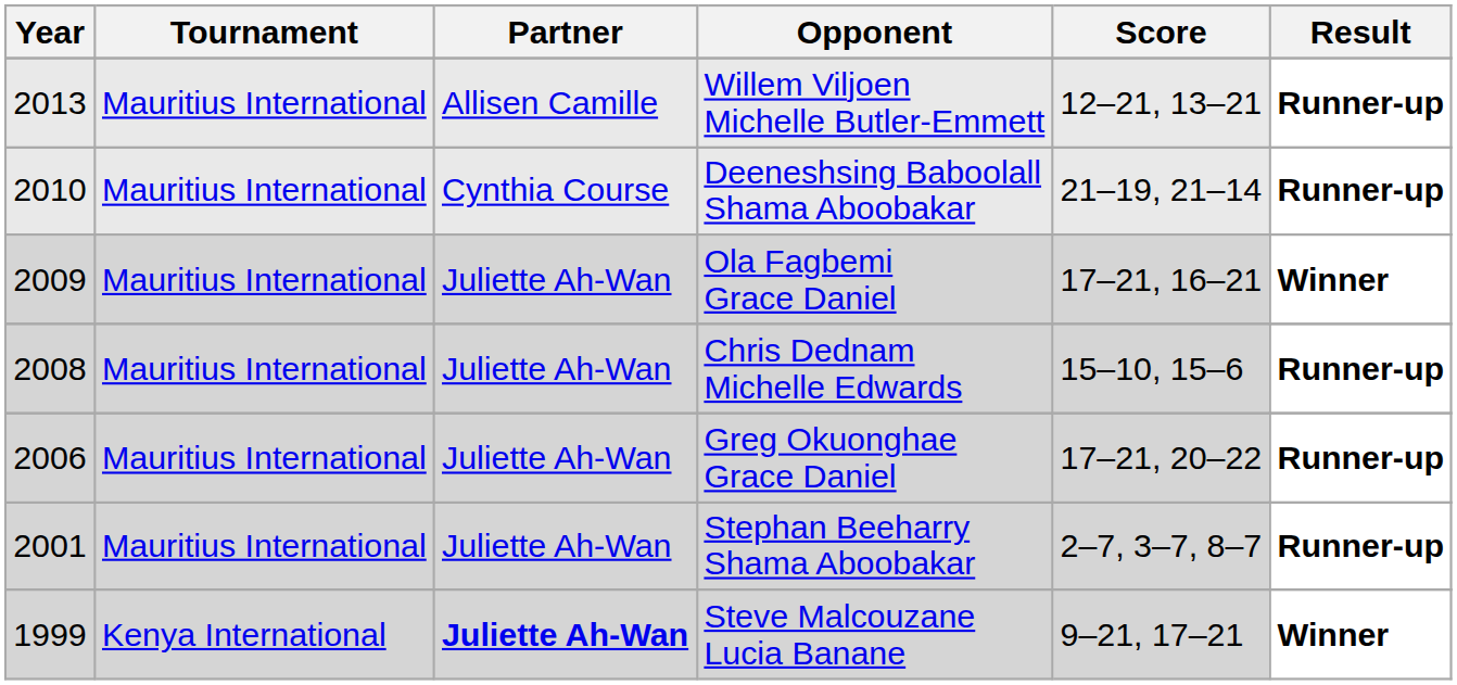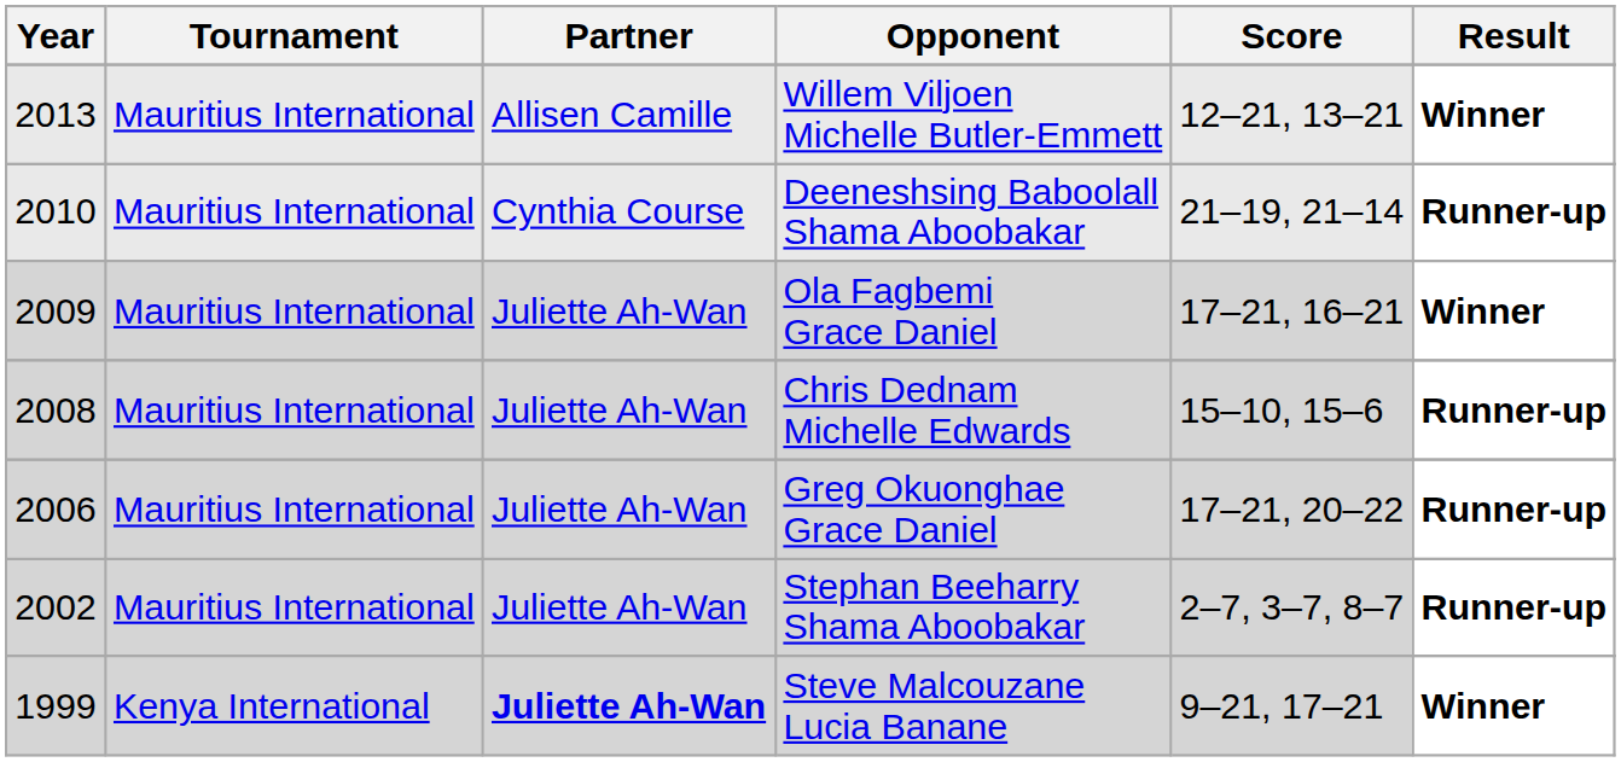Willem Viljoen Michelle Butler-Emmett | Result: Runner-up -> Winner
Stephan Beeharry Shama Aboobakar | Year: 2001 -> 2002
